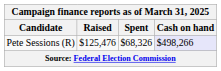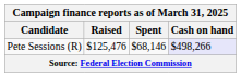Pete Sessions (R) | Spent: $68,326 -> $68,146
